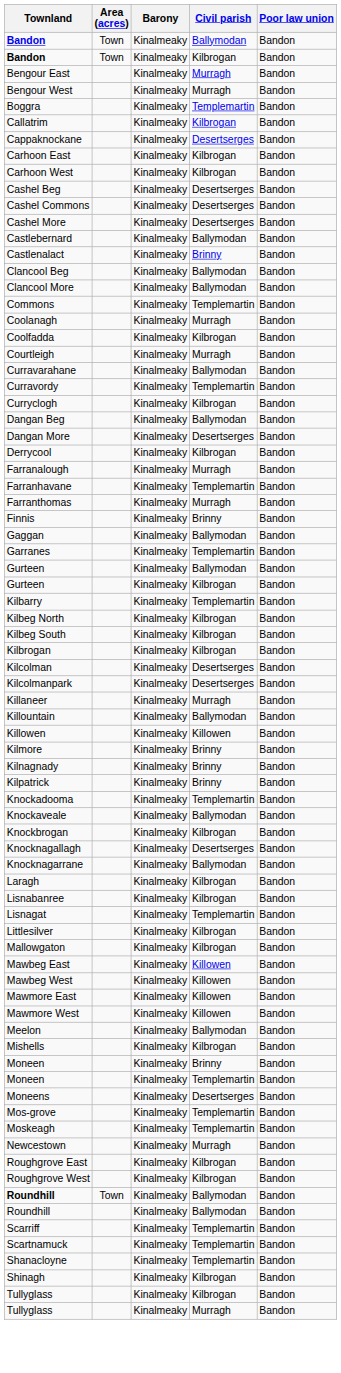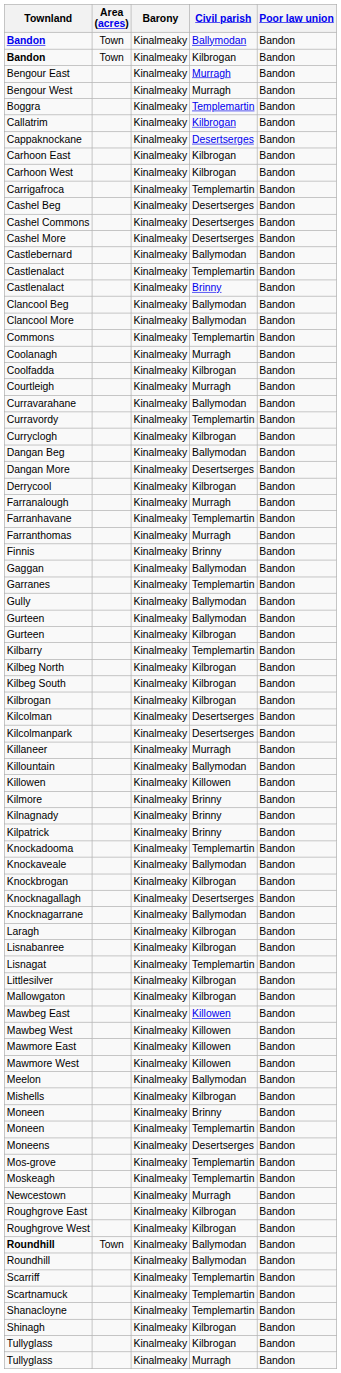+ row: Carrigafroca | Kinalmeaky | Templemartin | Bandon
+ row: Castlenalact | Kinalmeaky | Templemartin | Bandon
+ row: Gully | Kinalmeaky | Ballymodan | Bandon
